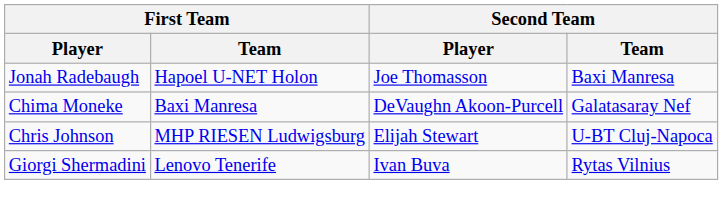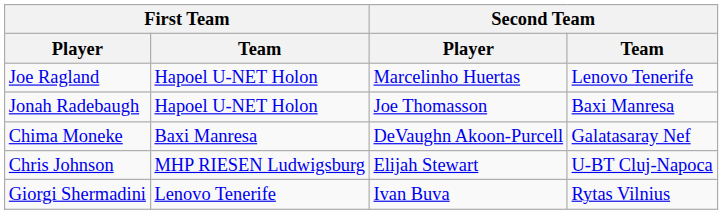+ row: Joe Ragland | Hapoel U-NET Holon | Marcelinho Huertas | Lenovo Tenerife
